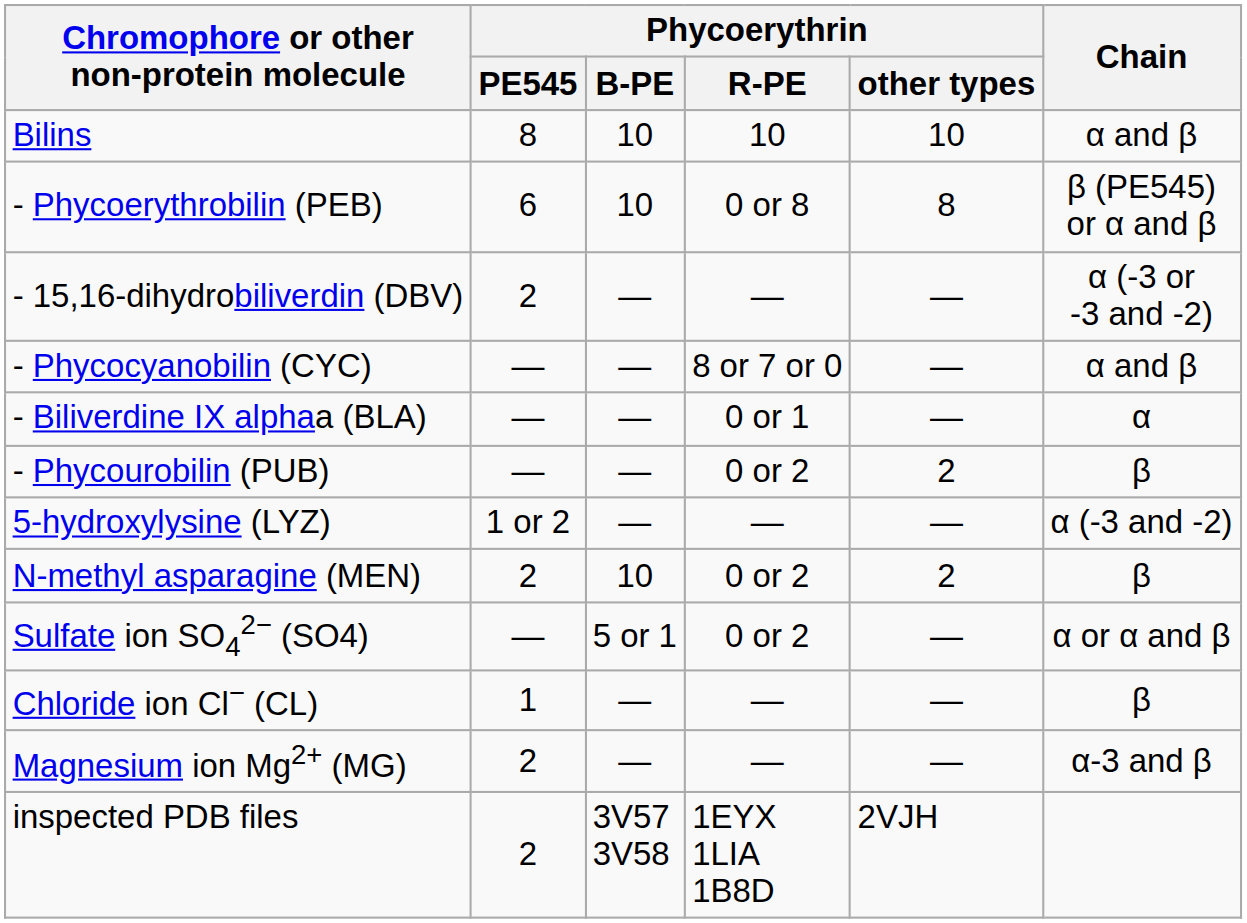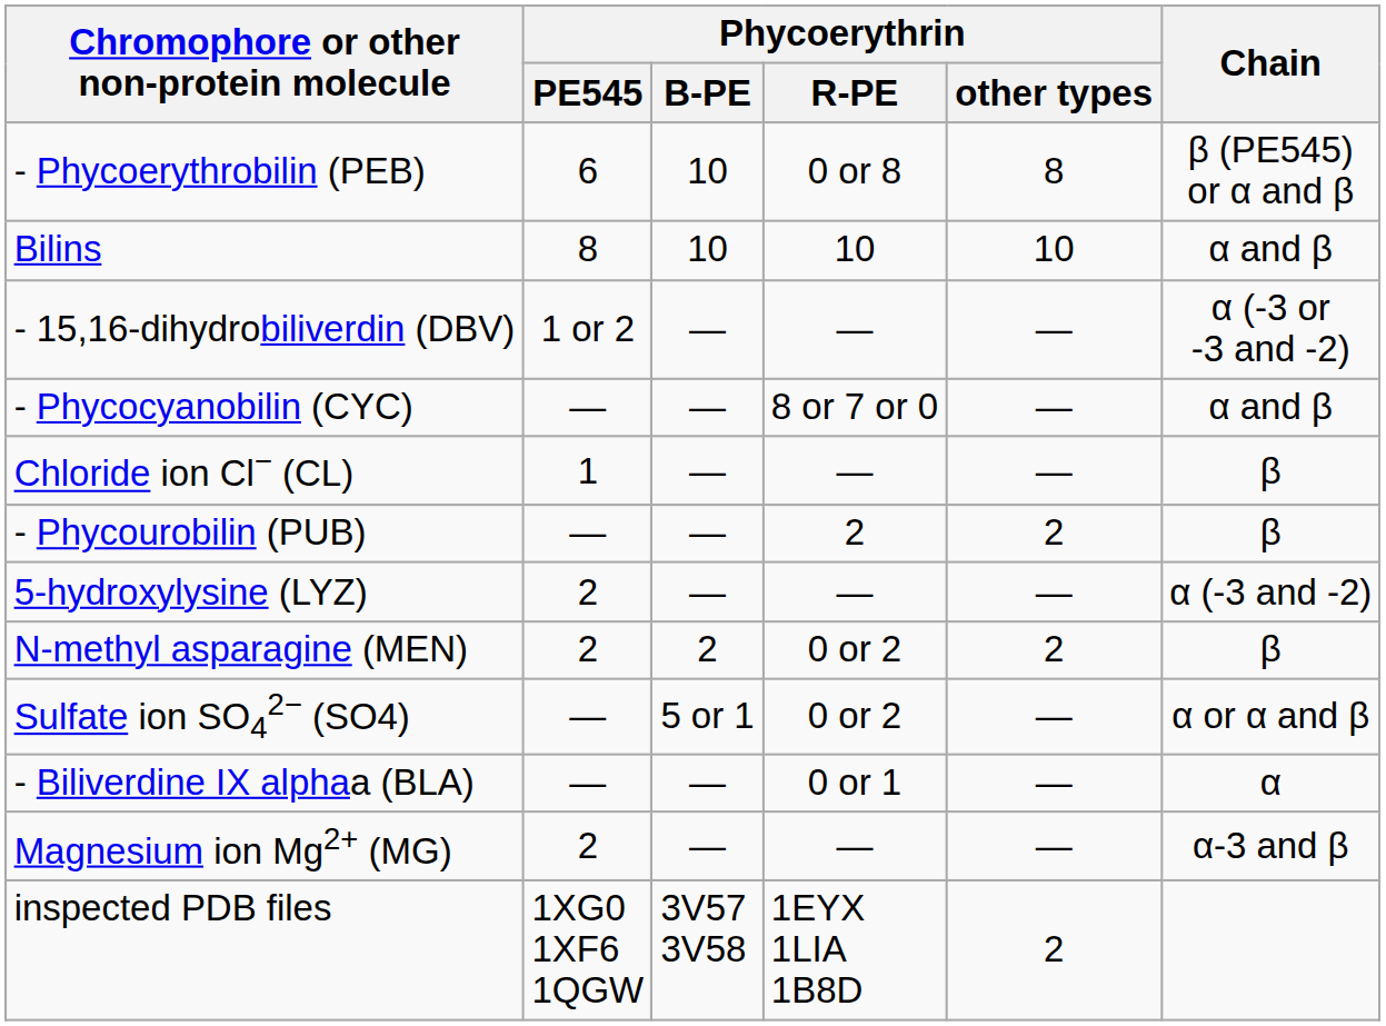rows swapped: Bilins <-> - Phycoerythrobilin (PEB)
- 15,16-dihydrobiliverdin (DBV) | Phycoerythrin / PE545: 2 -> 1 or 2
rows swapped: - Biliverdine IX alphaa (BLA) <-> Chloride ion Cl− (CL)
- Phycourobilin (PUB) | Phycoerythrin / R-PE: 0 or 2 -> 2
5-hydroxylysine (LYZ) | Phycoerythrin / PE545: 1 or 2 -> 2
N-methyl asparagine (MEN) | Phycoerythrin / B-PE: 10 -> 2
inspected PDB files | Phycoerythrin / PE545: 2 -> 1XG0 1XF6 1QGW
inspected PDB files | Phycoerythrin / other types: 2VJH -> 2
